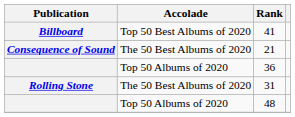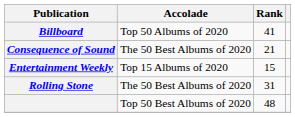41 | Accolade: Top 50 Best Albums of 2020 -> Top 50 Albums of 2020
+ row: Entertainment Weekly | Top 15 Albums of 2020 | 15
- row: Top 50 Albums of 2020 | 36
48 | Accolade: Top 50 Albums of 2020 -> Top 50 Best Albums of 2020
